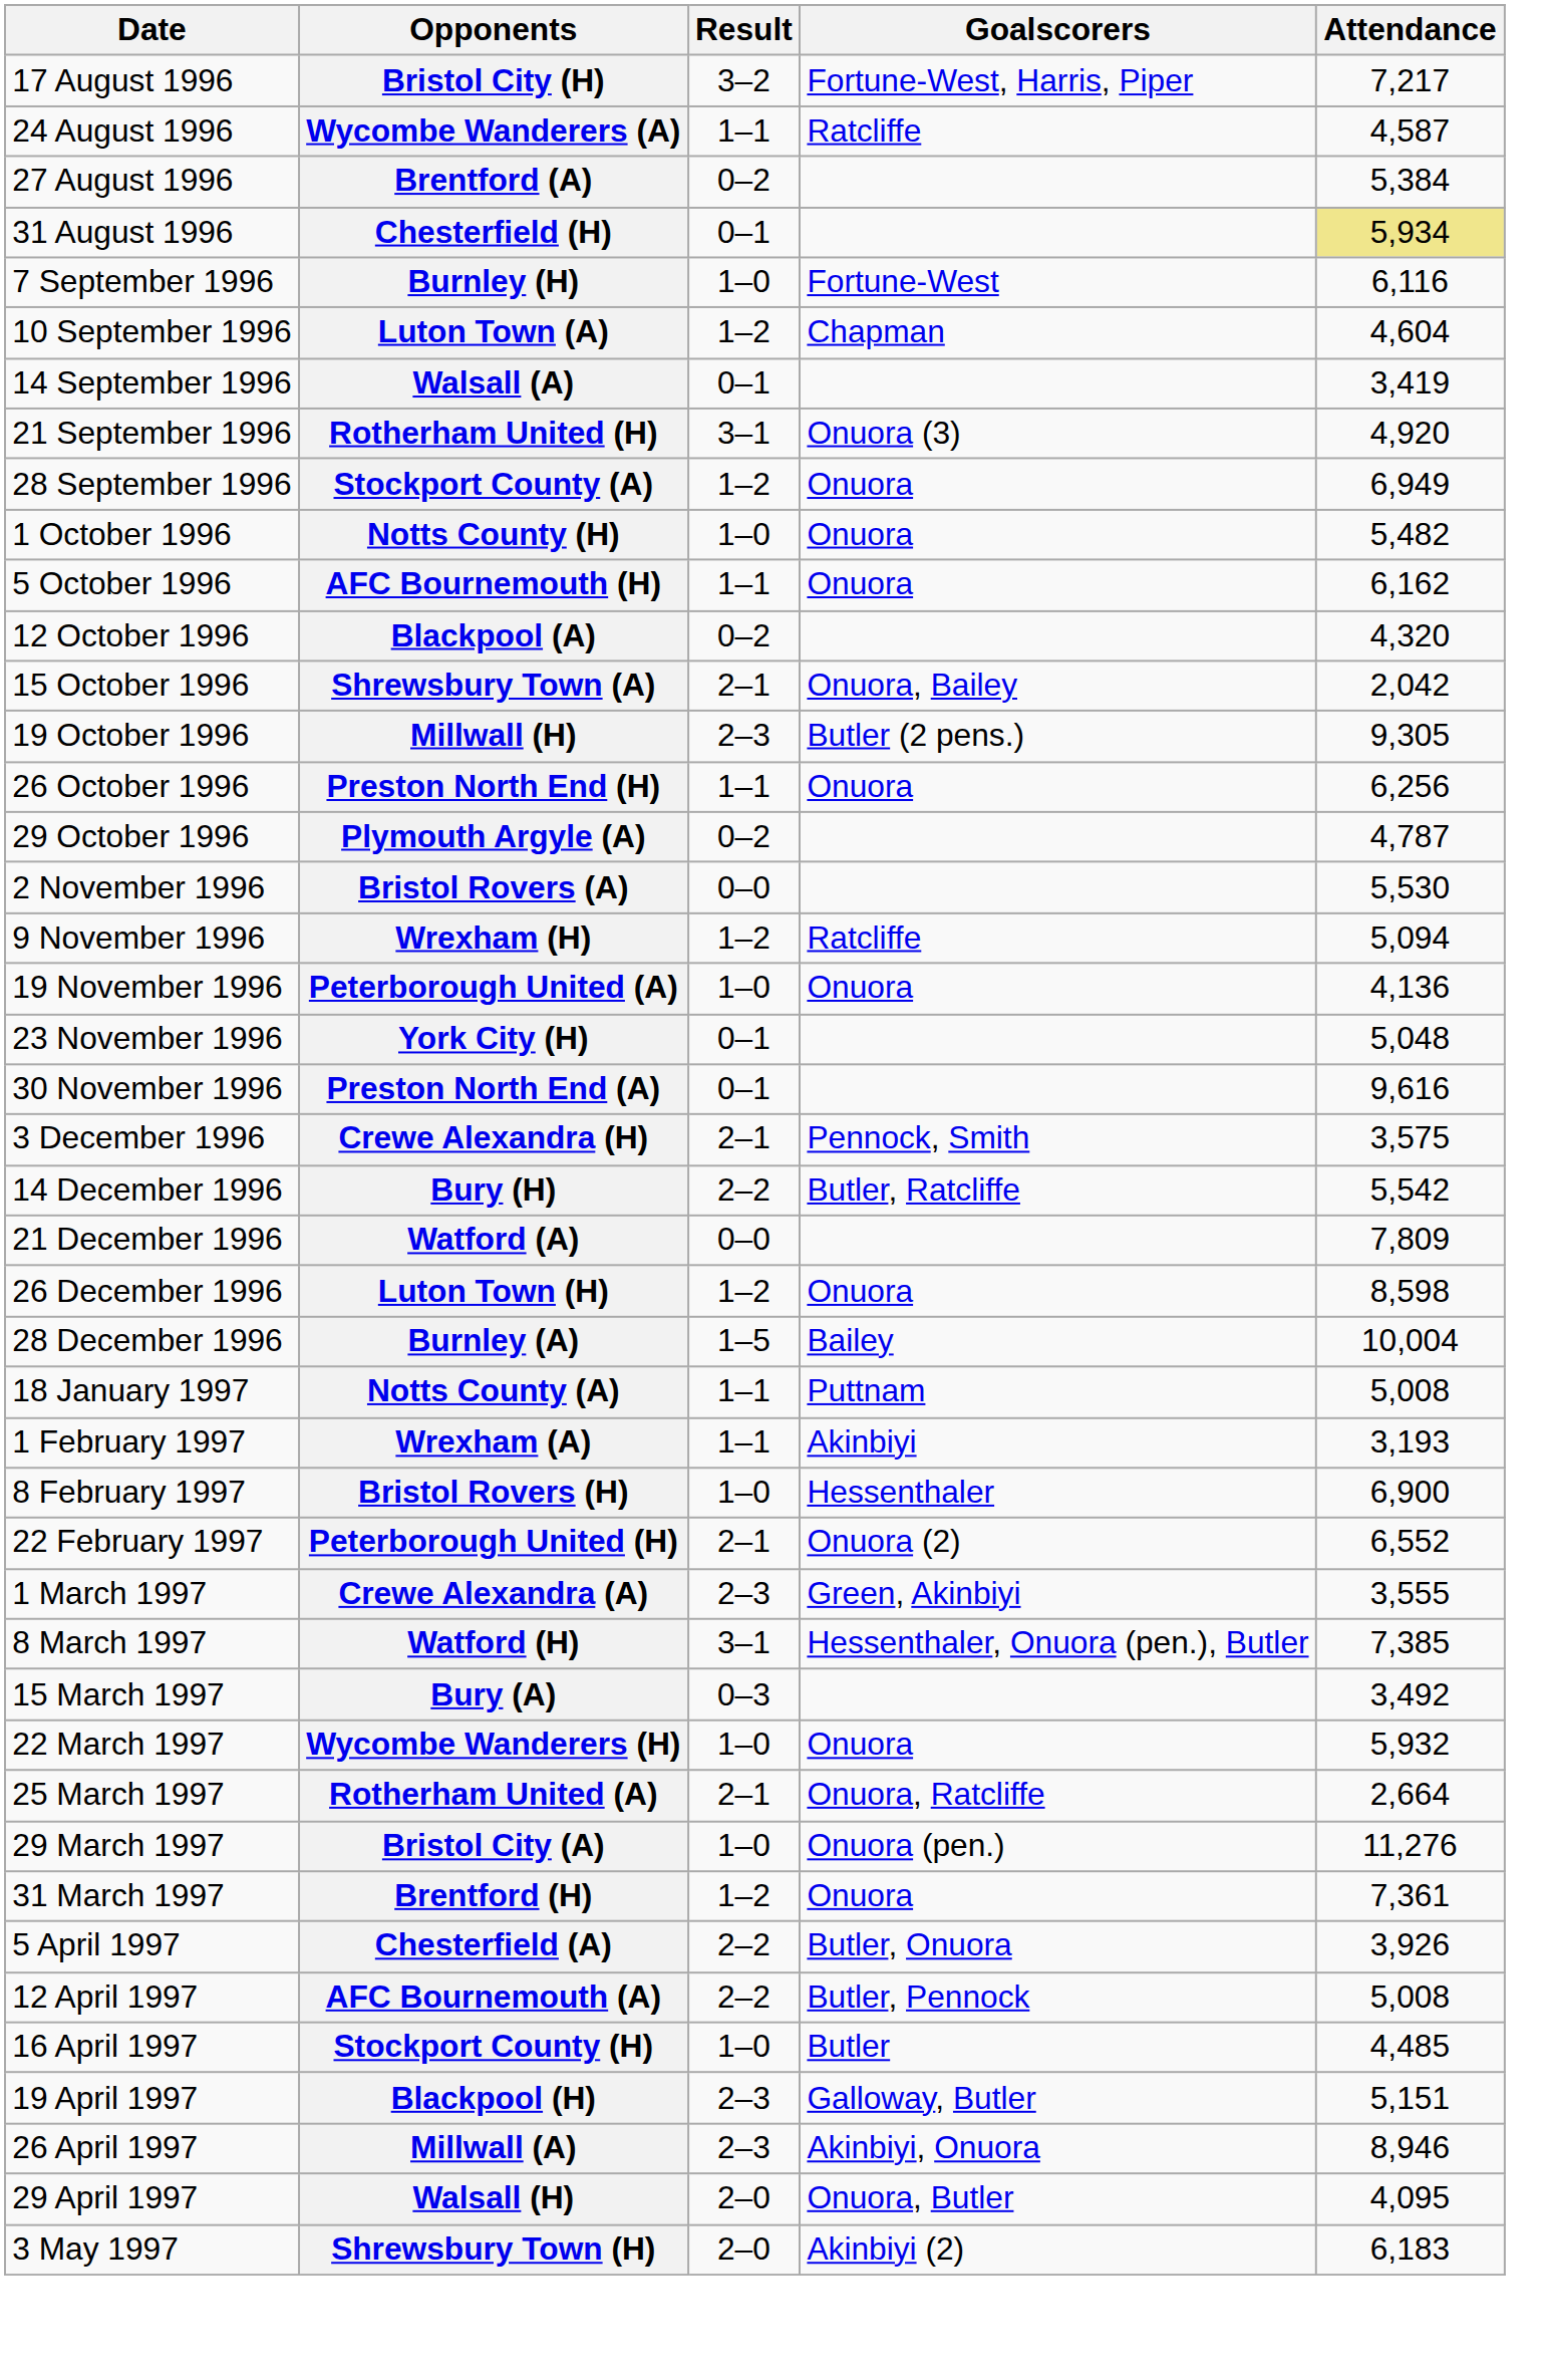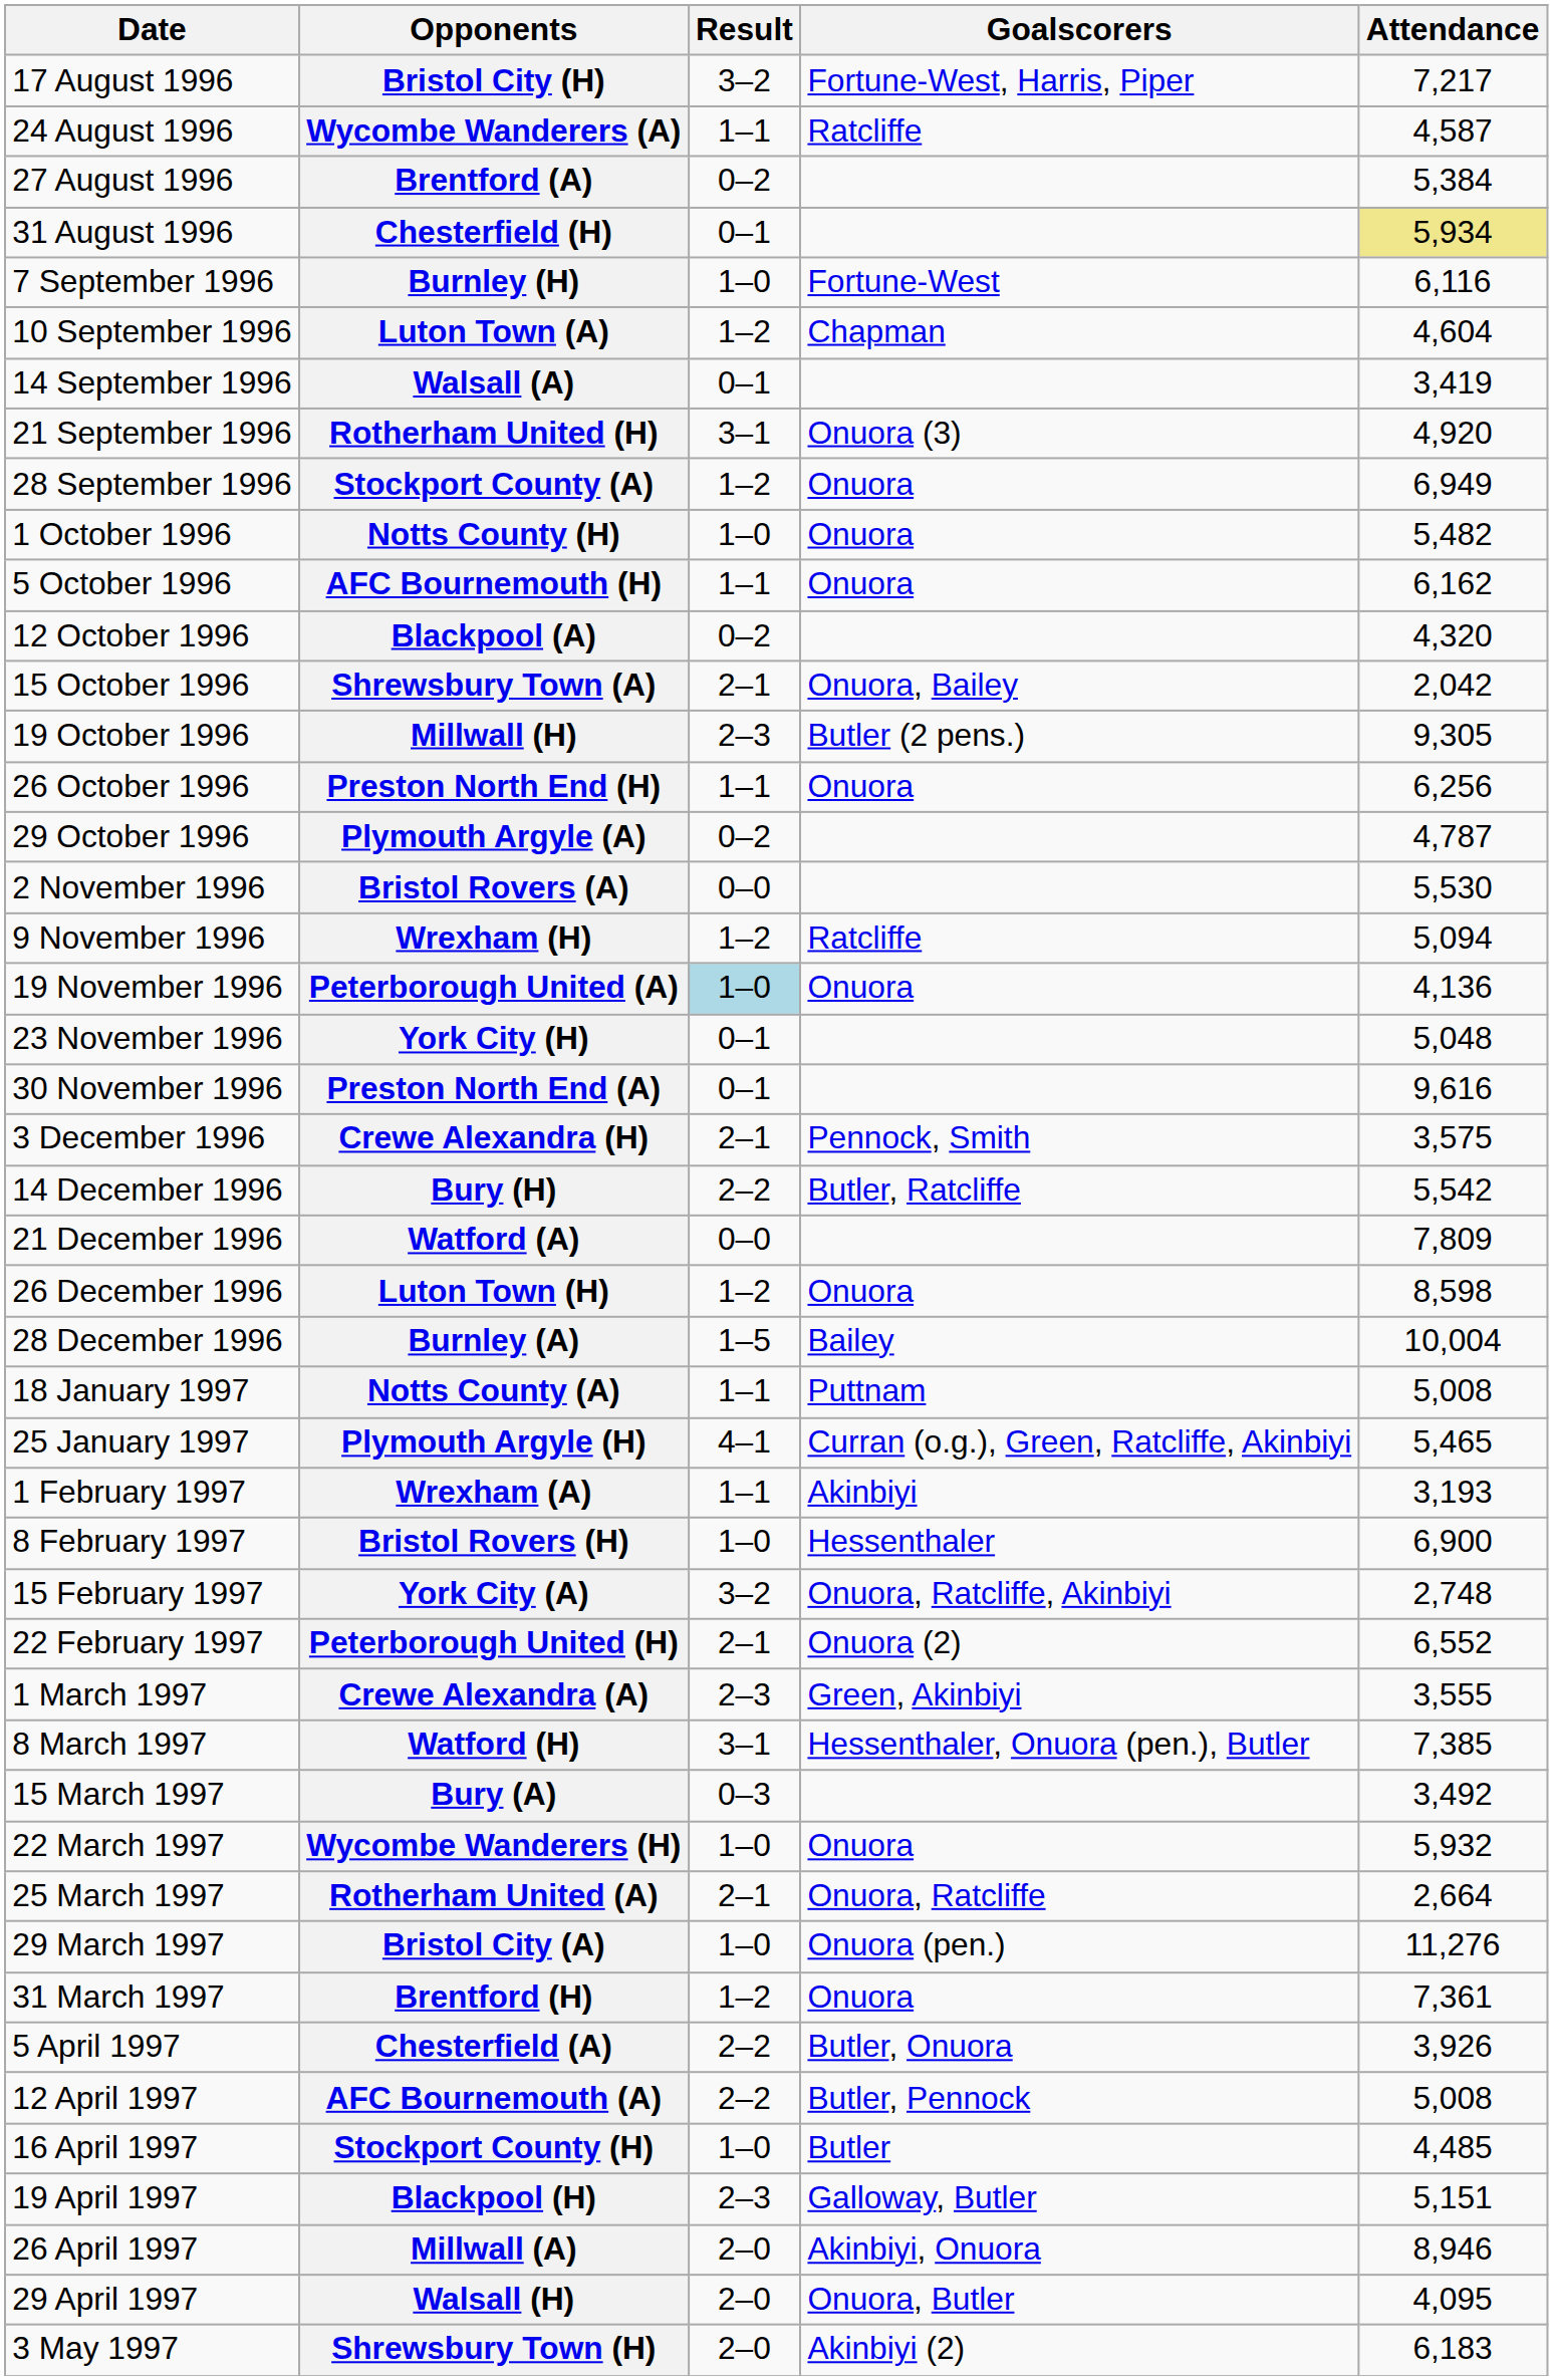Peterborough United (A) | Result: no background -> lightblue background
+ row: 25 January 1997 | Plymouth Argyle (H) | 4–1 | Curran (o.g.), Green, Ratcliffe, Akinbiyi | 5,465
+ row: 15 February 1997 | York City (A) | 3–2 | Onuora, Ratcliffe, Akinbiyi | 2,748
Millwall (A) | Result: 2–3 -> 2–0
